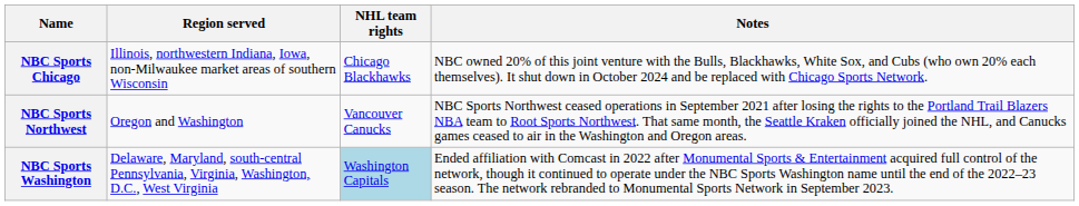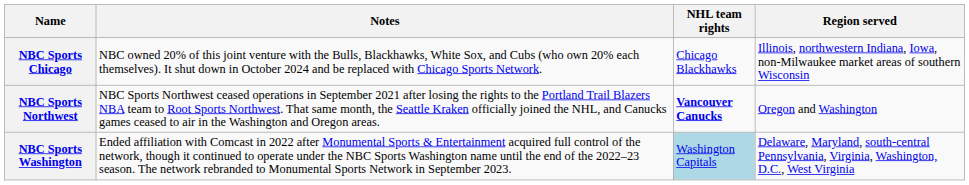columns swapped: Region served <-> Notes
NBC Sports Northwest | NHL team rights: normal -> bold
